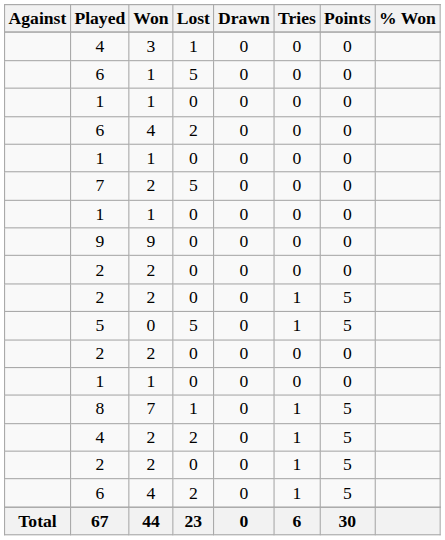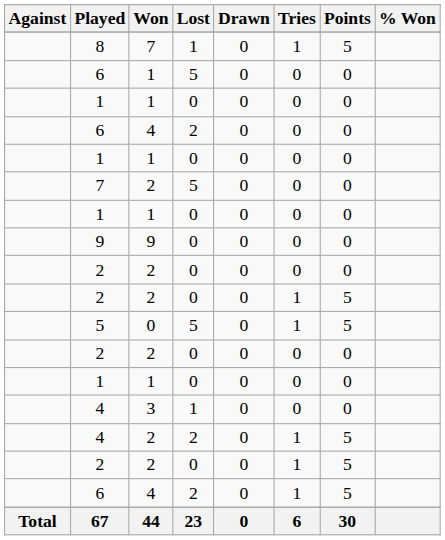rows swapped: 4 / 3 <-> 8
